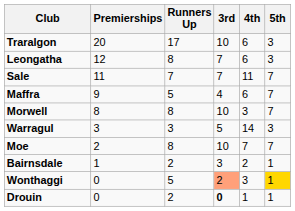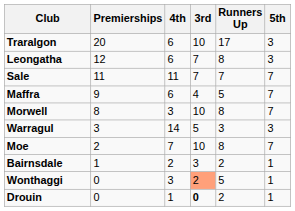columns swapped: Runners Up <-> 4th
Wonthaggi | 5th: gold background -> no background
